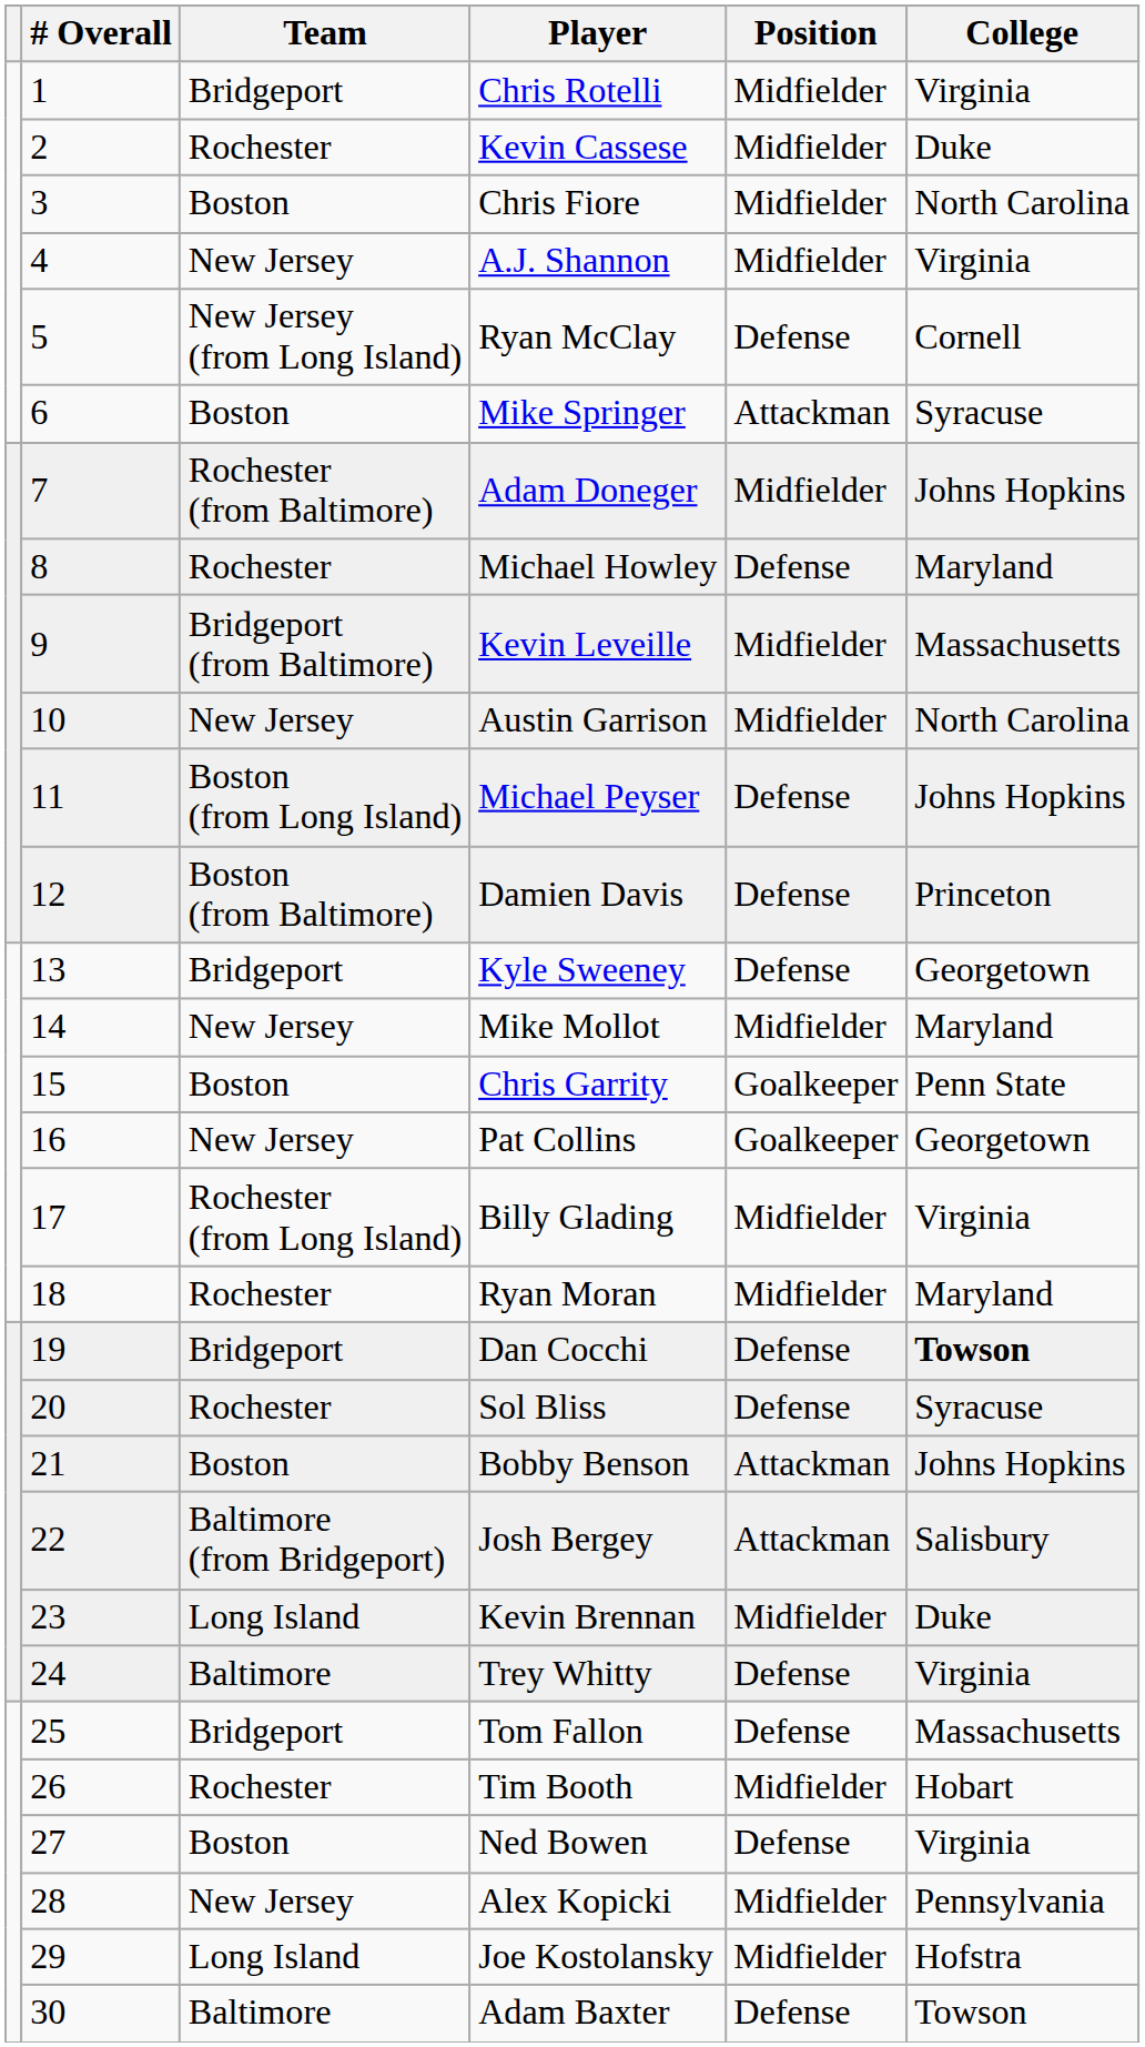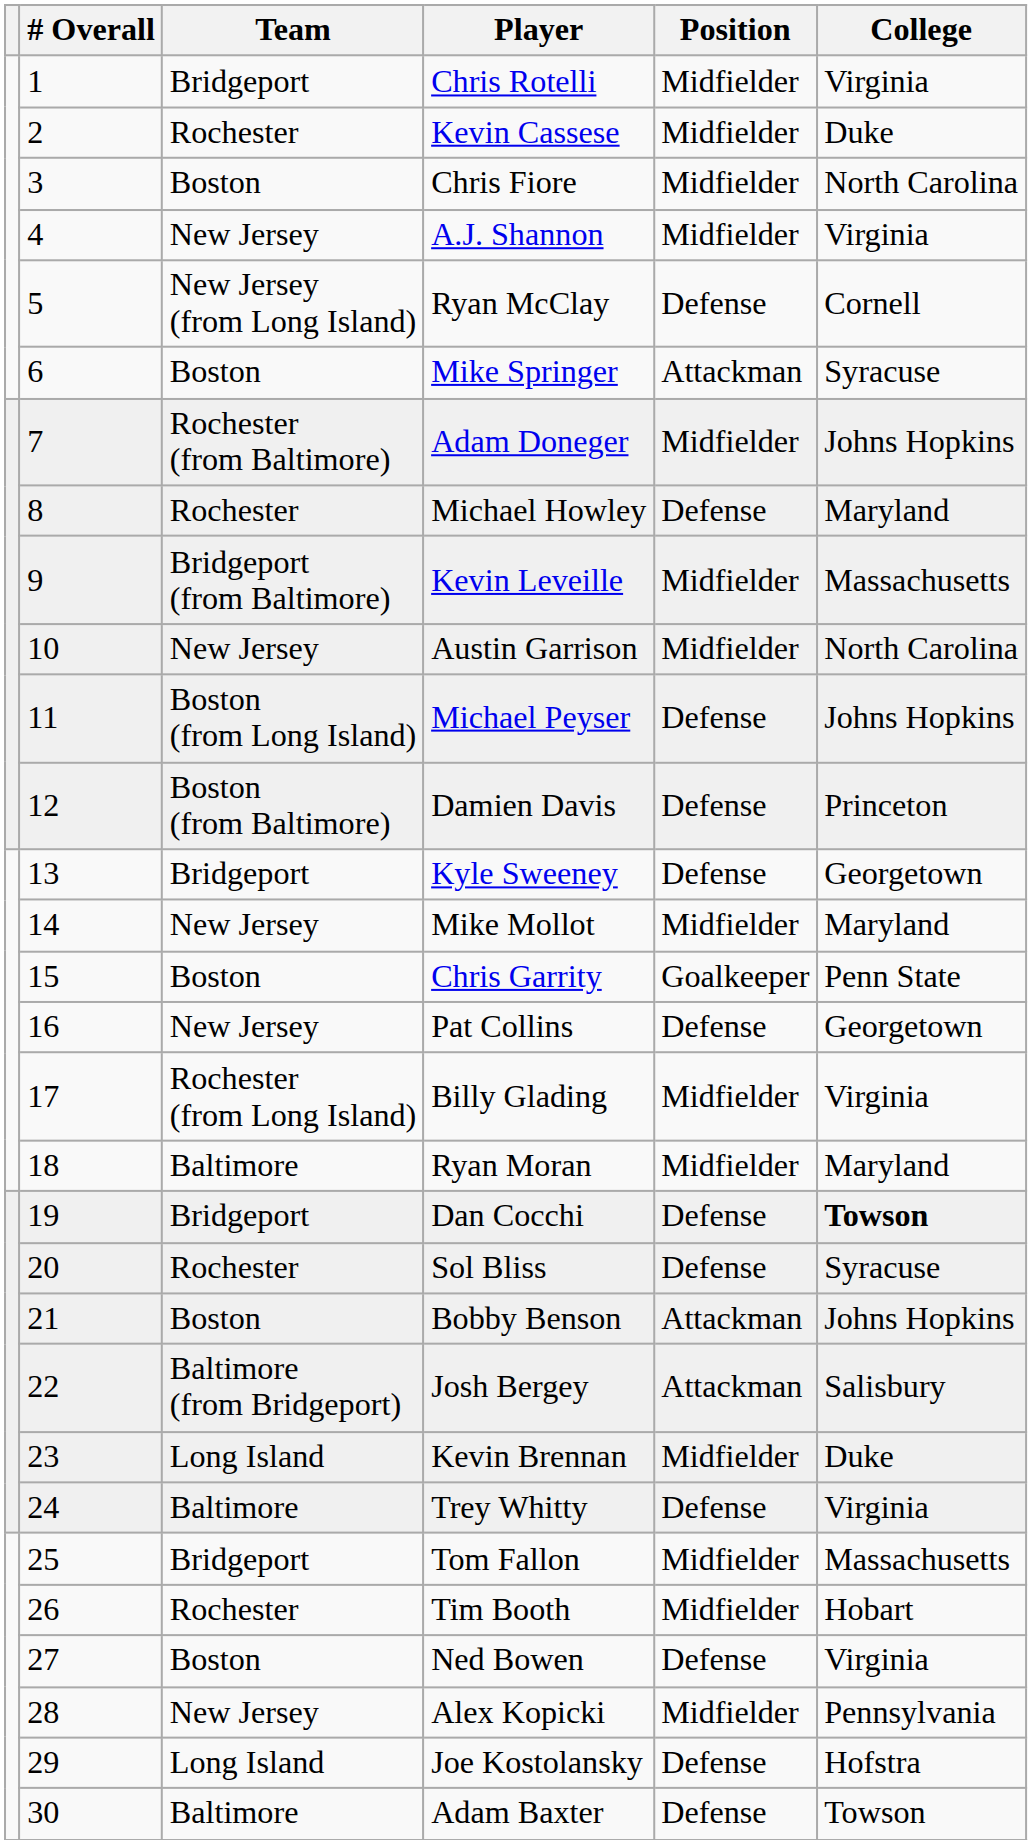Pat Collins | Position: Goalkeeper -> Defense
Ryan Moran | Team: Rochester -> Baltimore
Tom Fallon | Position: Defense -> Midfielder
Joe Kostolansky | Position: Midfielder -> Defense
